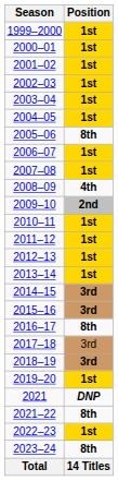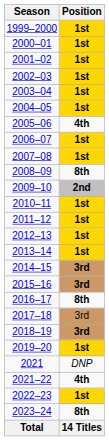2005–06 | Position: 8th -> 4th
2008–09 | Position: 4th -> 8th
2021 | Position: bold -> normal
2021–22 | Position: 8th -> 4th
